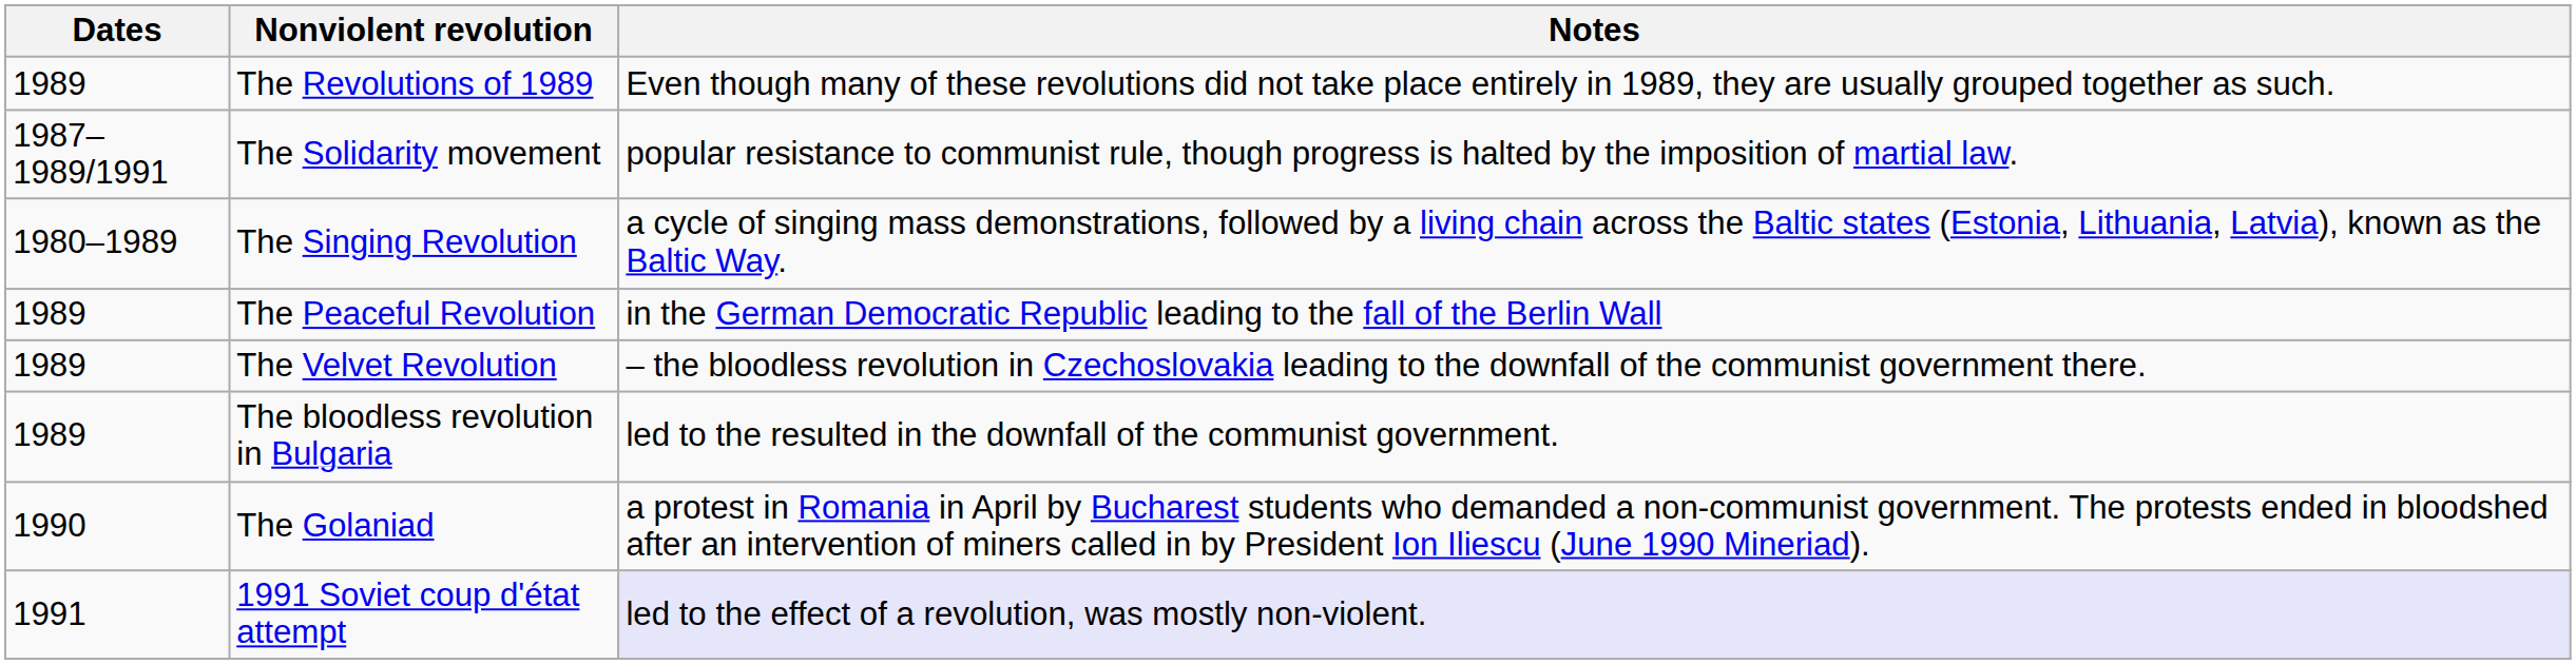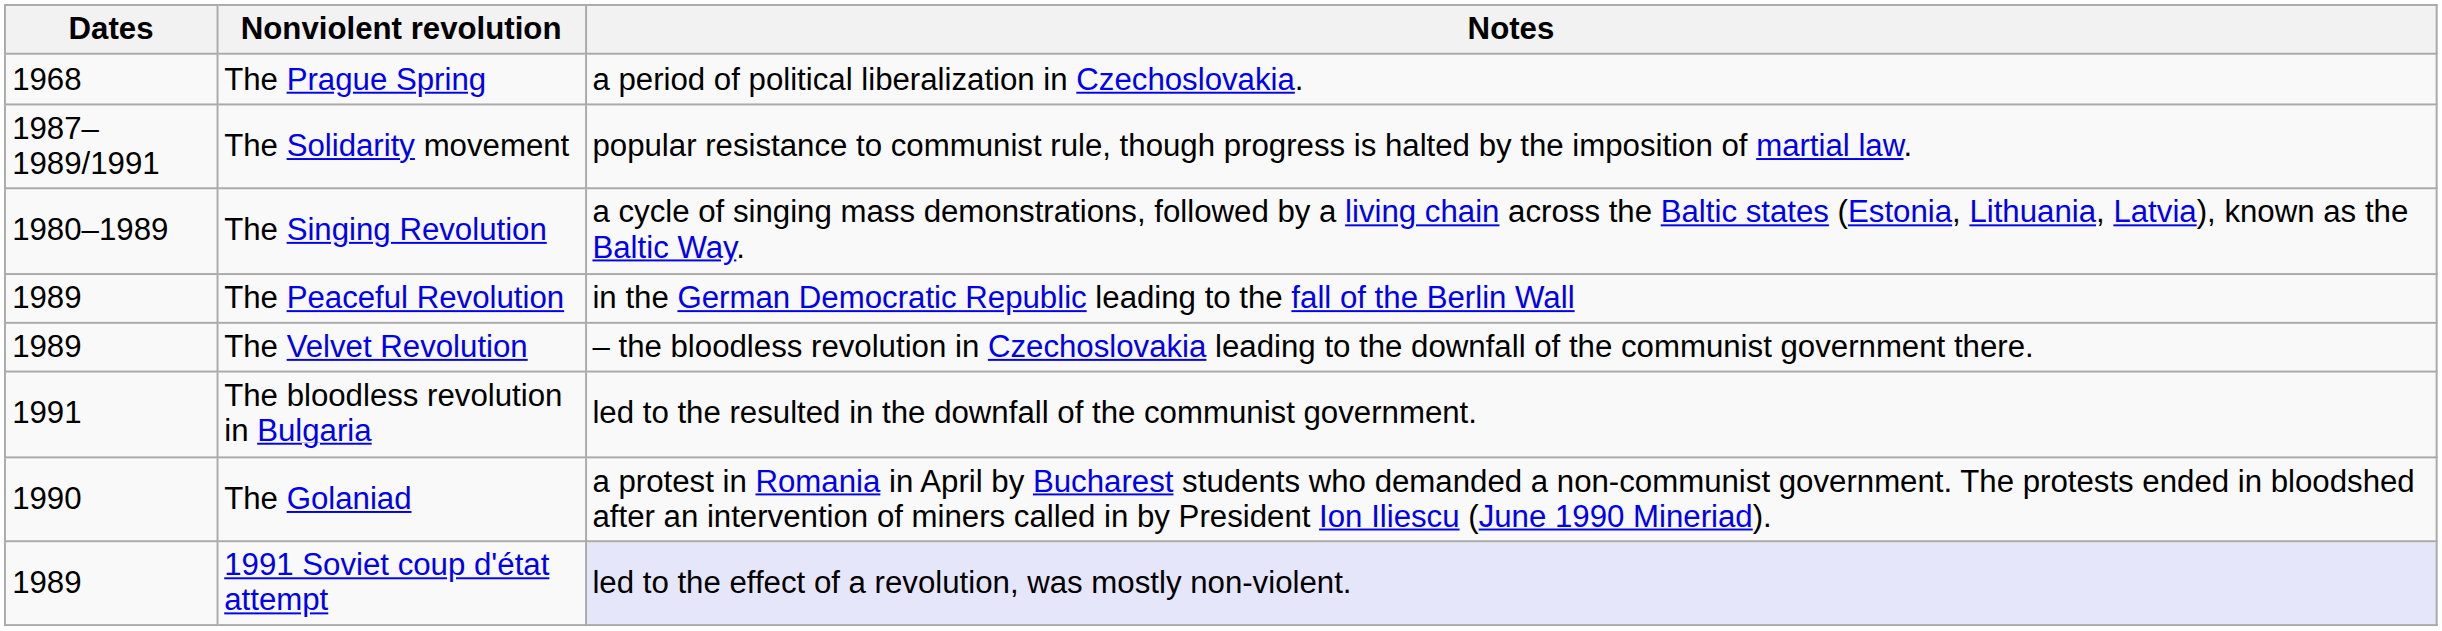+ row: 1968 | The Prague Spring | a period of political liberalization in Czechoslovakia.
- row: 1989 | The Revolutions of 1989 | Even though many of these revolutions did not take place entirely in 1989, they are usually grouped together as such.
The bloodless revolution in Bulgaria | Dates: 1989 -> 1991
1991 Soviet coup d'état attempt | Dates: 1991 -> 1989
